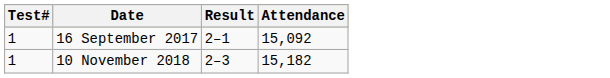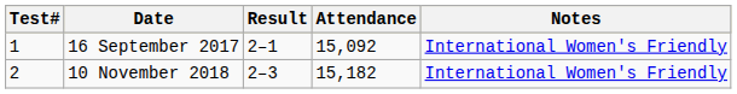+ column: Notes | International Women's Friendly | International Women's Friendly
10 November 2018 | Test#: 1 -> 2
